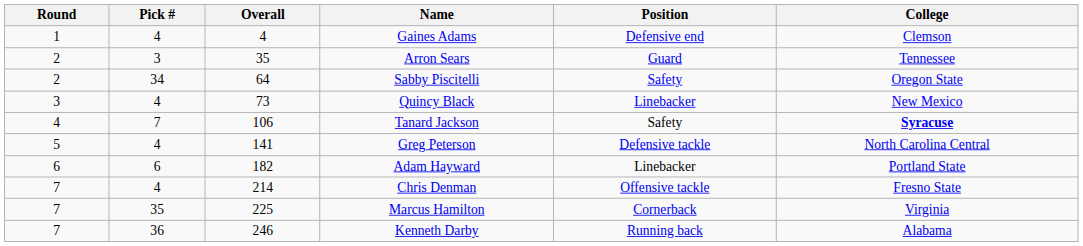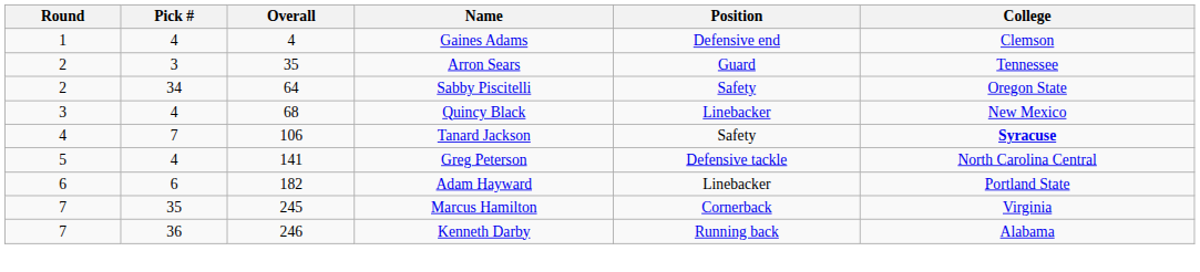Quincy Black | Overall: 73 -> 68
- row: 7 | 4 | 214 | Chris Denman | Offensive tackle | Fresno State
Marcus Hamilton | Overall: 225 -> 245
